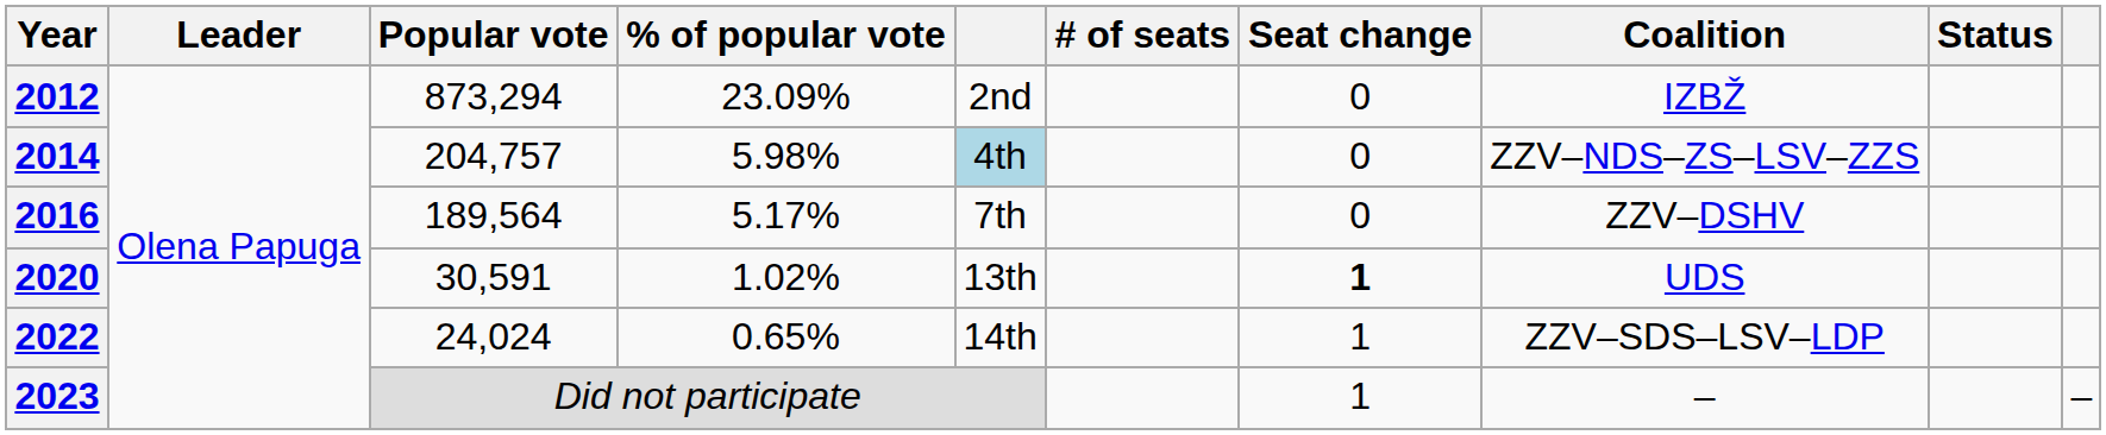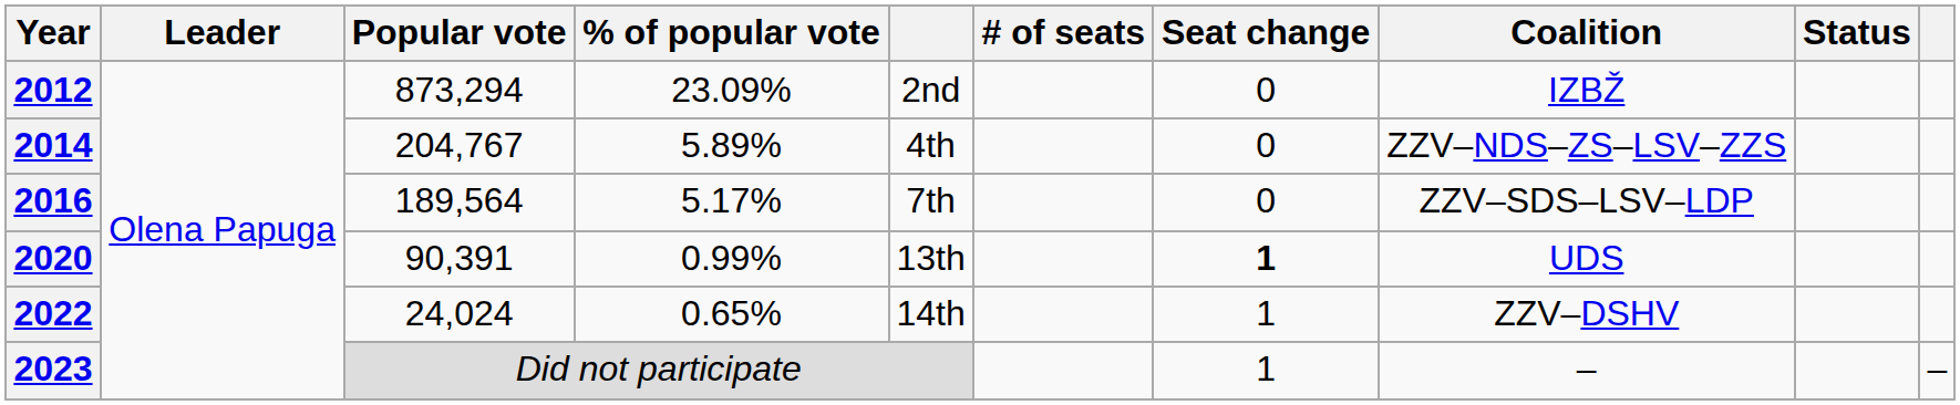2014 | Popular vote: 204,757 -> 204,767
2014 | % of popular vote: 5.98% -> 5.89%
2014 | column 5: lightblue background -> no background
2016 | Coalition: ZZV–DSHV -> ZZV–SDS–LSV–LDP
2020 | Popular vote: 30,591 -> 90,391
2020 | % of popular vote: 1.02% -> 0.99%
2022 | Coalition: ZZV–SDS–LSV–LDP -> ZZV–DSHV
